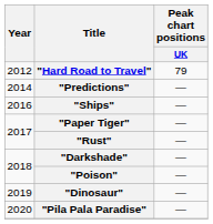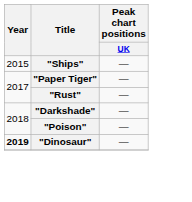- row: 2012 | "Hard Road to Travel" | 79
- row: 2014 | "Predictions" | —
"Ships" | Year: 2016 -> 2015
"Dinosaur" | Year: normal -> bold
- row: 2020 | "Pila Pala Paradise" | —
